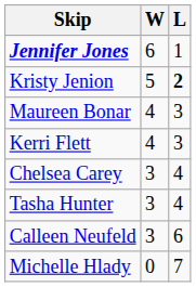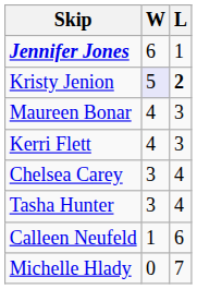Kristy Jenion | W: no background -> lavender background
Calleen Neufeld | W: 3 -> 1
